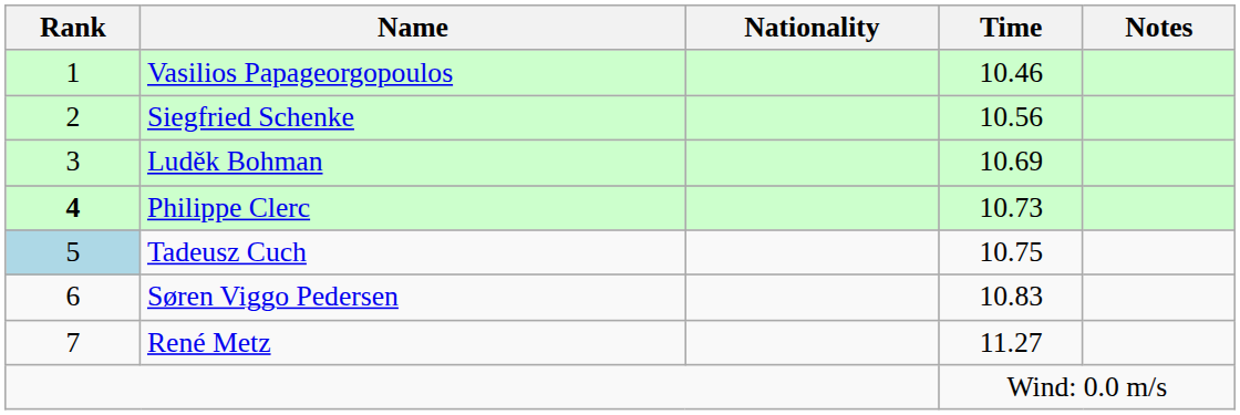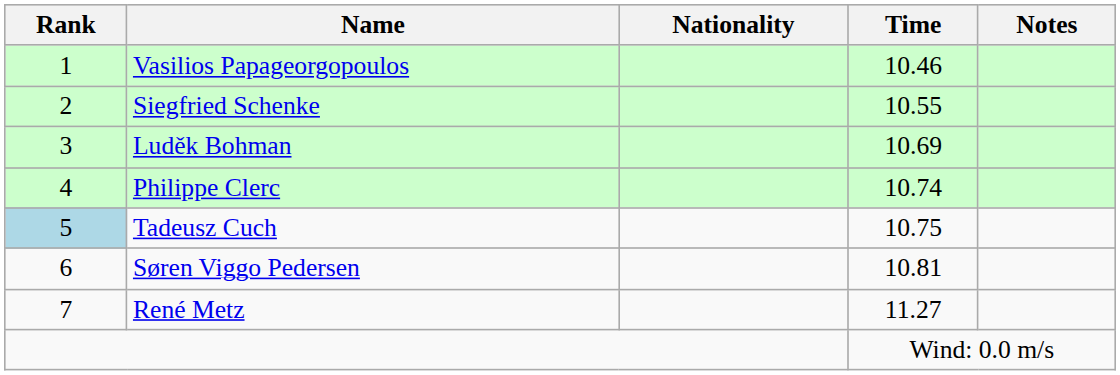Siegfried Schenke | Time: 10.56 -> 10.55
Philippe Clerc | Rank: bold -> normal
Philippe Clerc | Time: 10.73 -> 10.74
Søren Viggo Pedersen | Time: 10.83 -> 10.81
